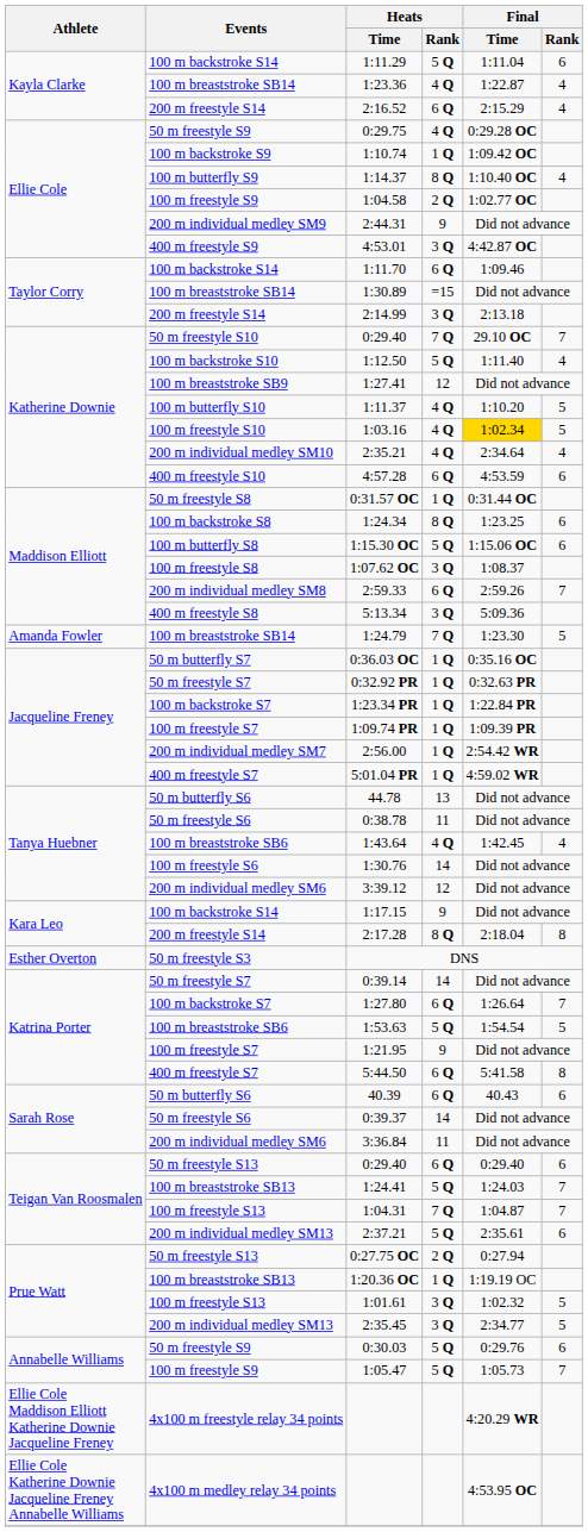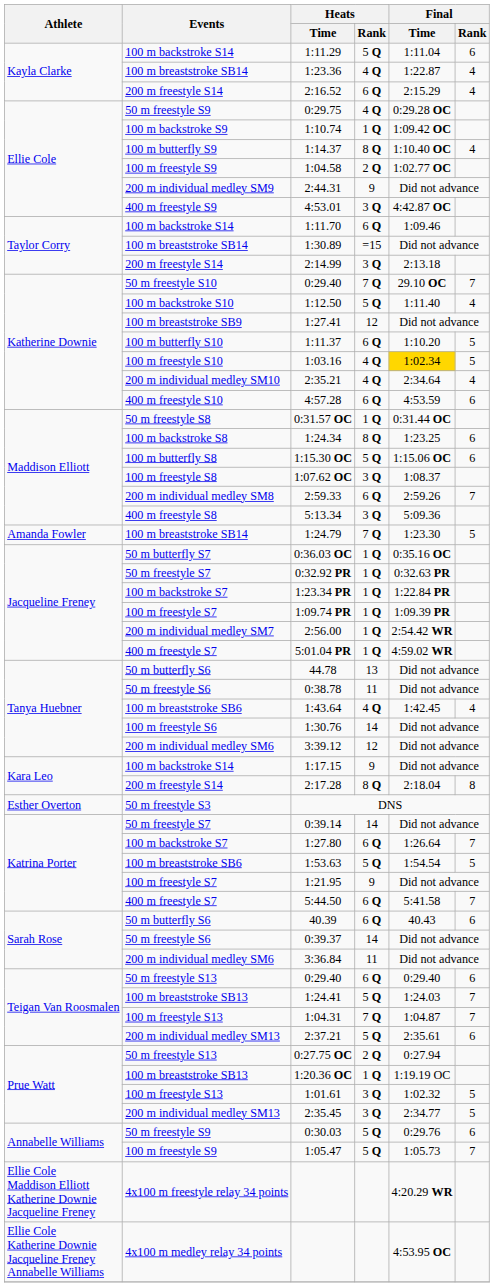1:11.37 | Heats / Rank: 4 Q -> 6 Q
5:44.50 | Final / Rank: 8 -> 7
